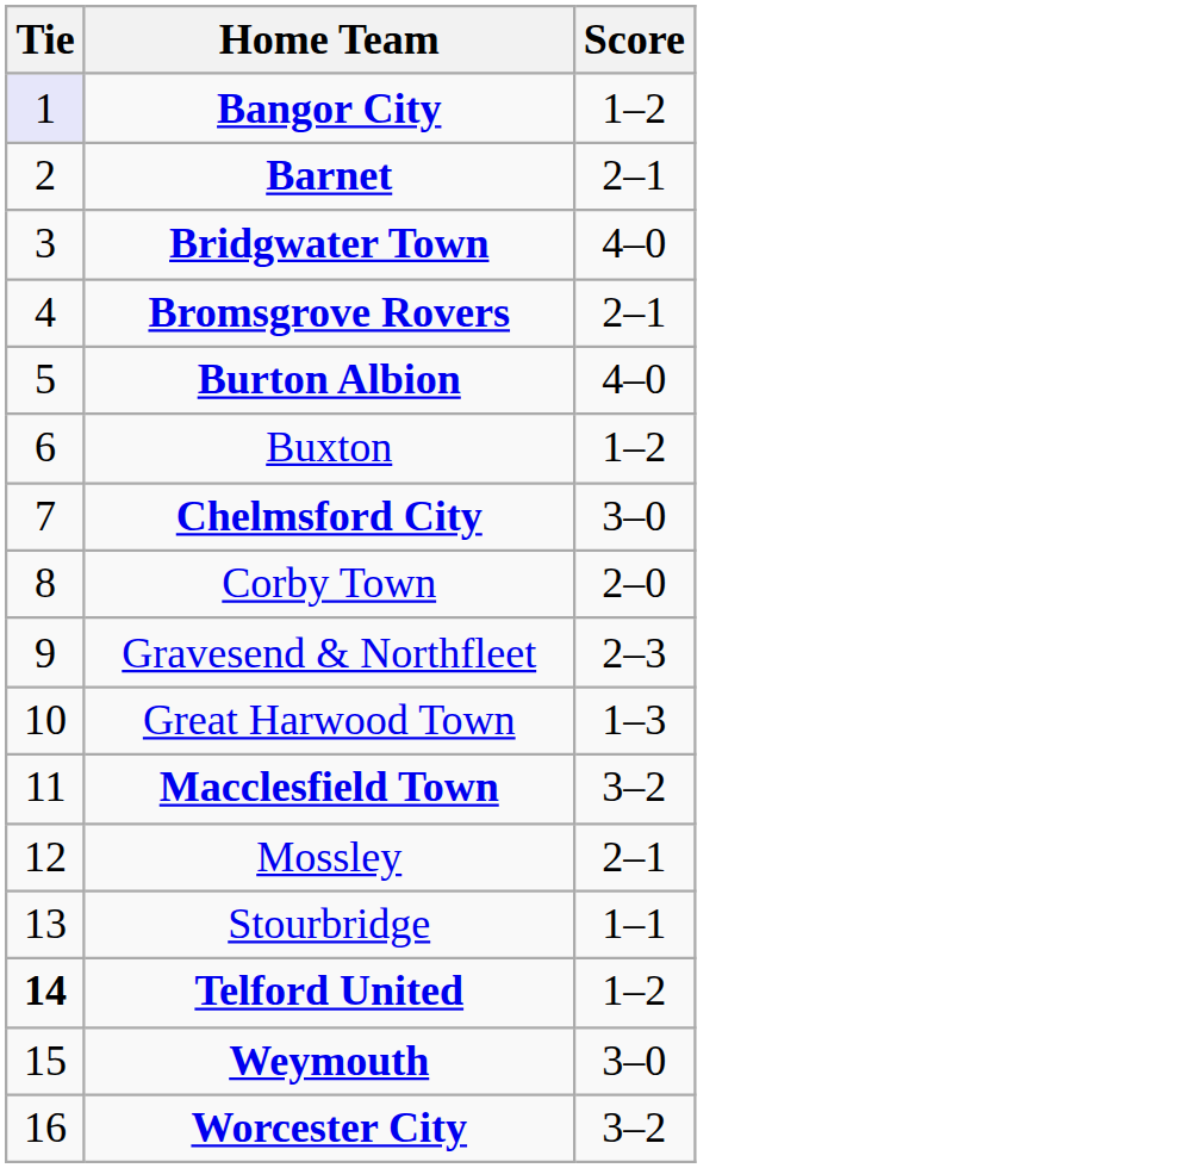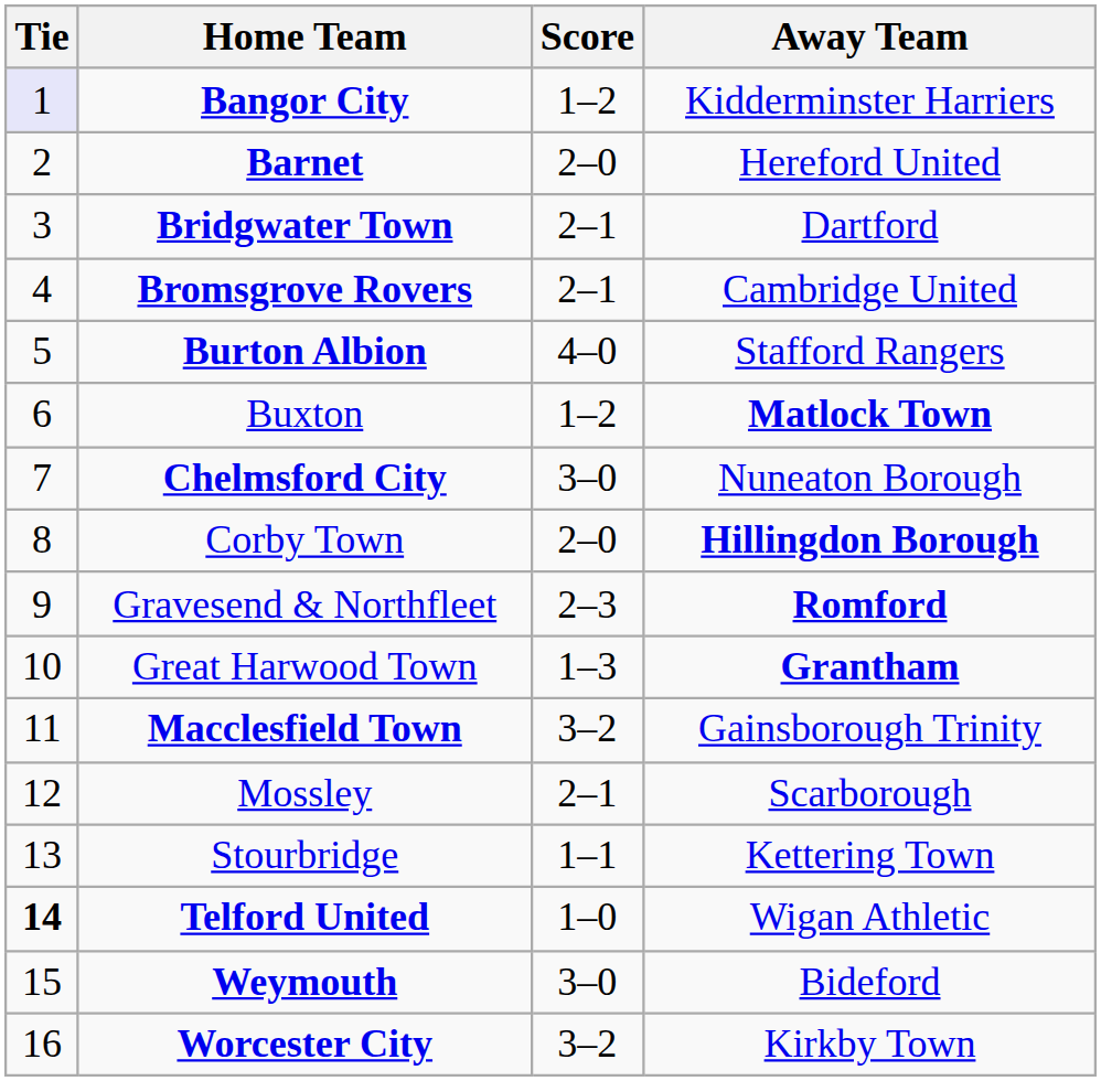+ column: Away Team | Kidderminster Harriers | Hereford United | Dartford | Cambridge United | Stafford Rangers | Matlock Town | Nuneaton Borough | Hillingdon Borough | Romford | Grantham | Gainsborough Trinity | Scarborough | Kettering Town | Wigan Athletic | Bideford | Kirkby Town
Barnet | Score: 2–1 -> 2–0
Bridgwater Town | Score: 4–0 -> 2–1
Telford United | Score: 1–2 -> 1–0
